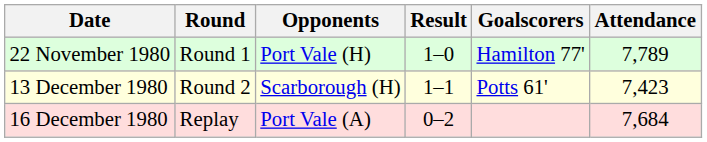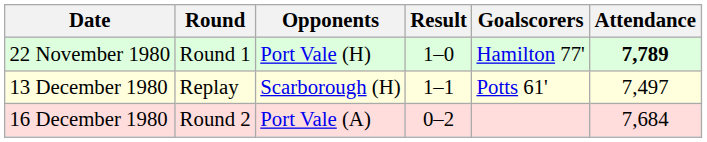22 November 1980 | Attendance: normal -> bold
13 December 1980 | Round: Round 2 -> Replay
13 December 1980 | Attendance: 7,423 -> 7,497
16 December 1980 | Round: Replay -> Round 2
